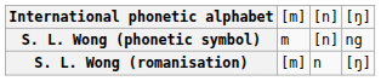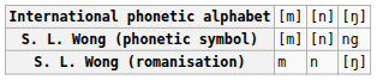S. L. Wong (phonetic symbol) | column 2: m -> [m]
S. L. Wong (romanisation) | column 2: [m] -> m
